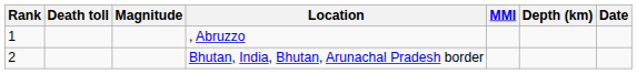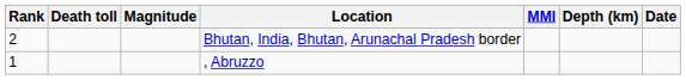rows swapped: , Abruzzo <-> Bhutan, India, Bhutan, Arunachal Pradesh border
